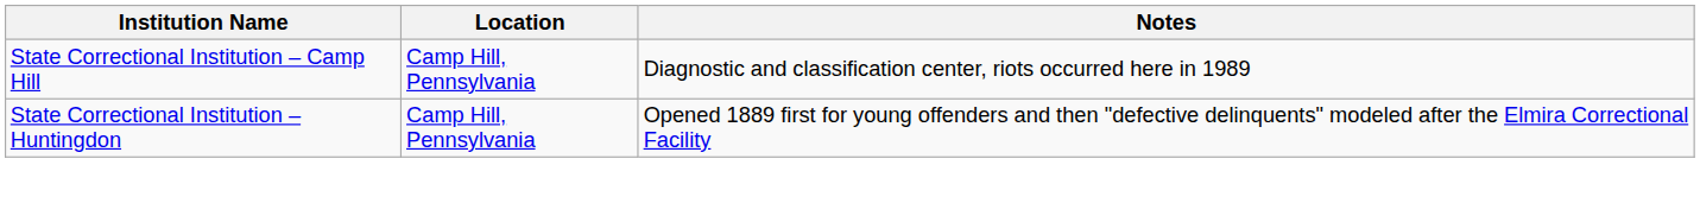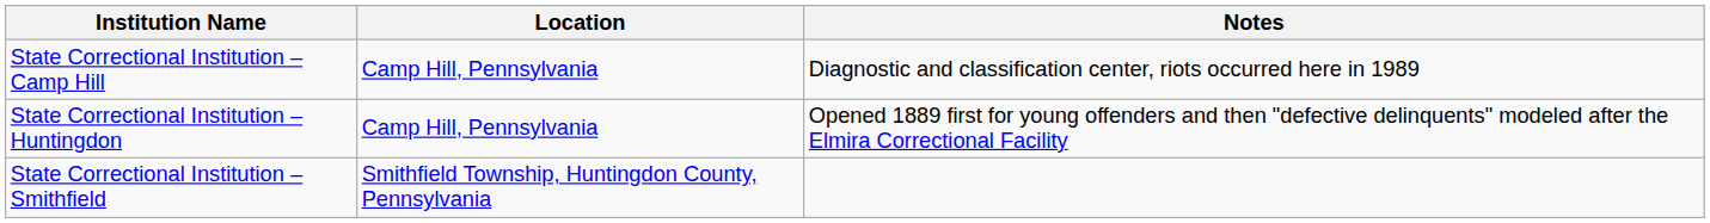+ row: State Correctional Institution – Smithfield | Smithfield Township, Huntingdon County, Pennsylvania
